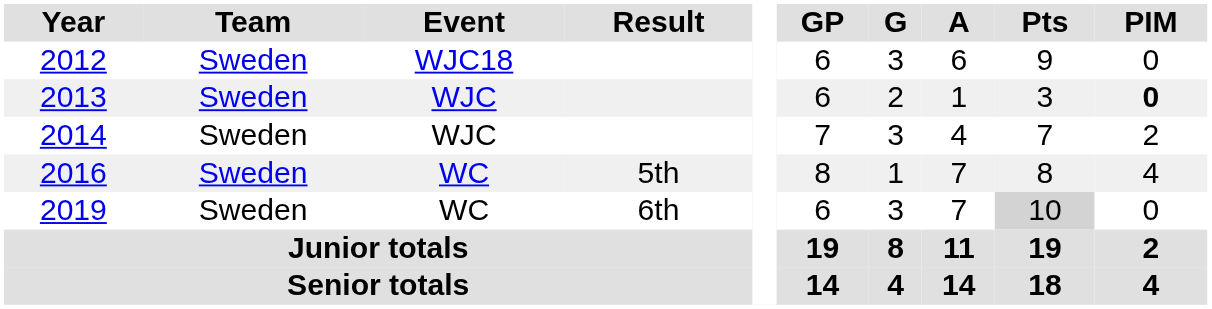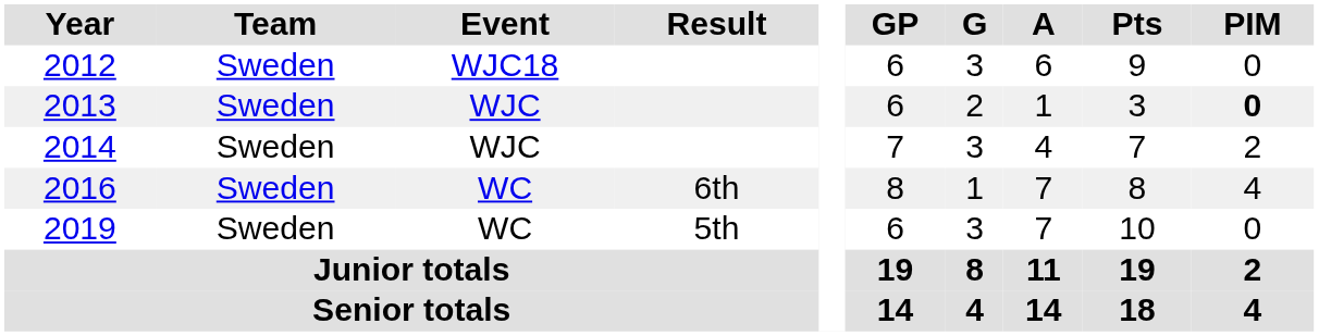2016 | Result: 5th -> 6th
2019 | Result: 6th -> 5th
2019 | Pts: lightgrey background -> no background
